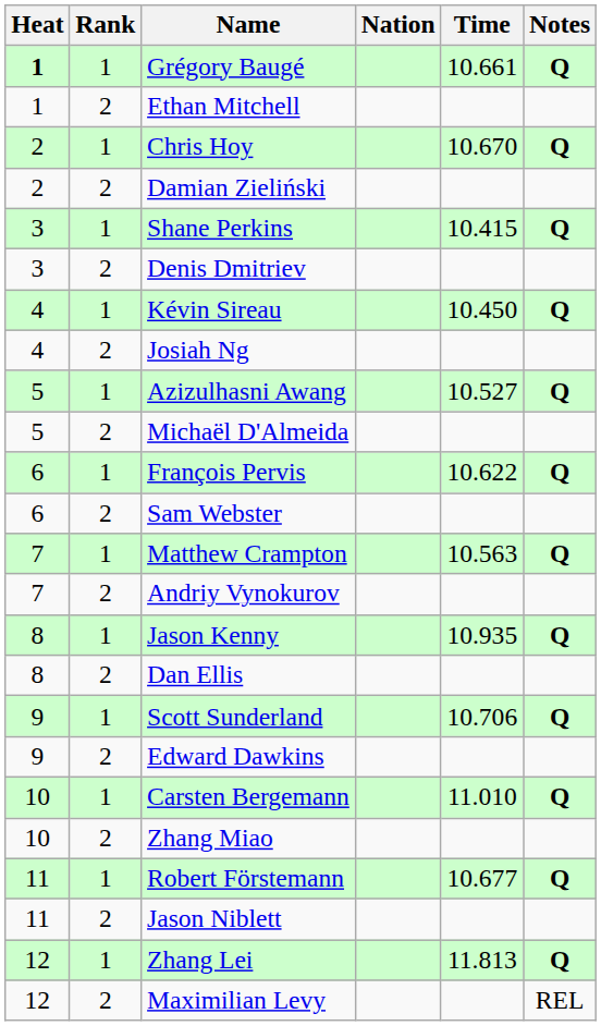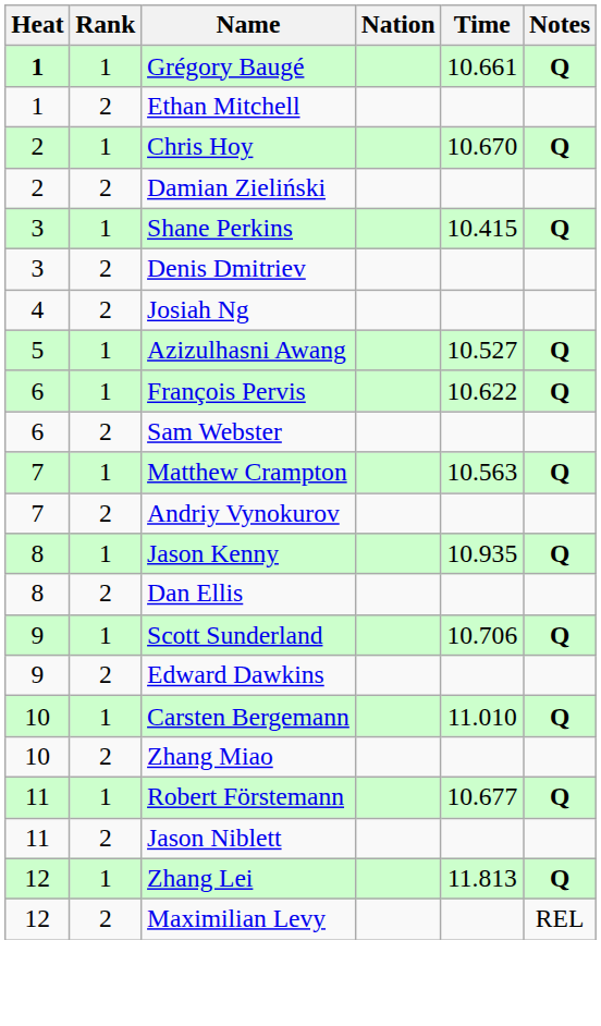- row: 4 | 1 | Kévin Sireau | 10.450 | Q
- row: 5 | 2 | Michaël D'Almeida
